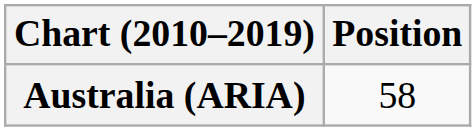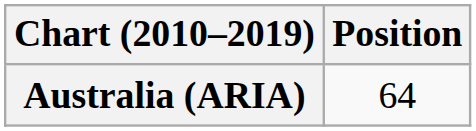Australia (ARIA) | Position: 58 -> 64
